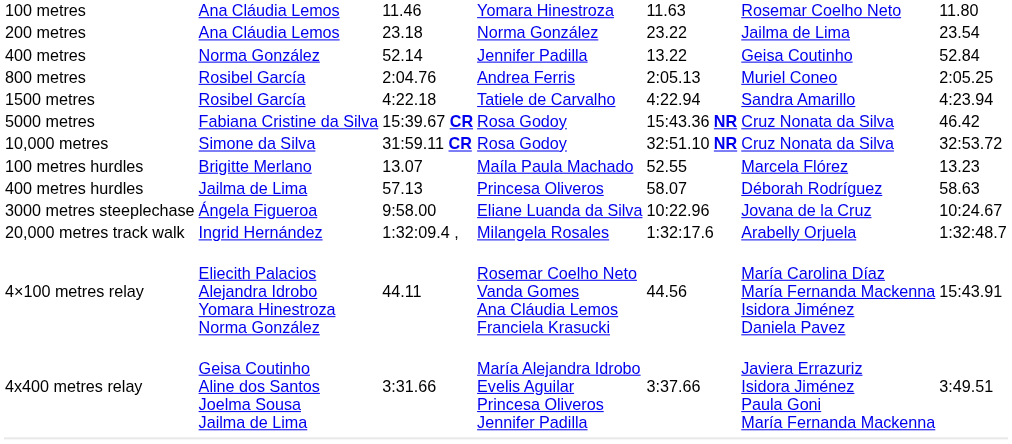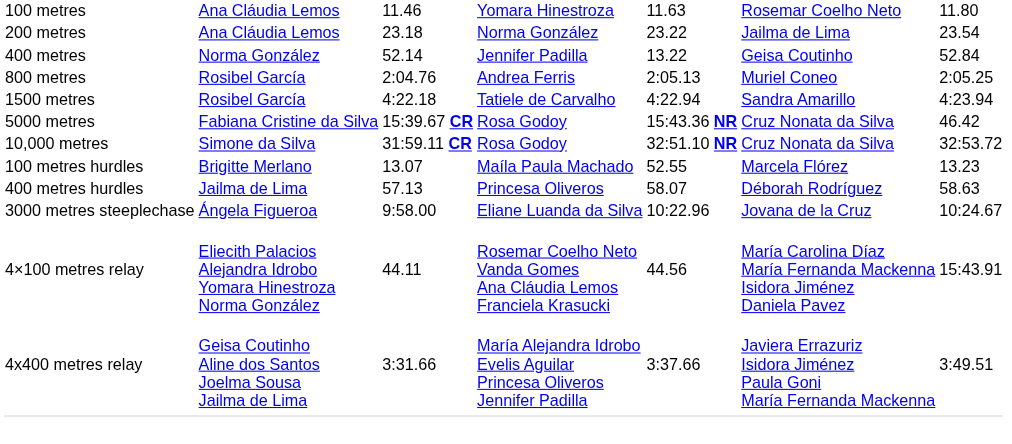- row: 20,000 metres track walk | Ingrid Hernández | 1:32:09.4 , | Milangela Rosales | 1:32:17.6 | Arabelly Orjuela | 1:32:48.7
